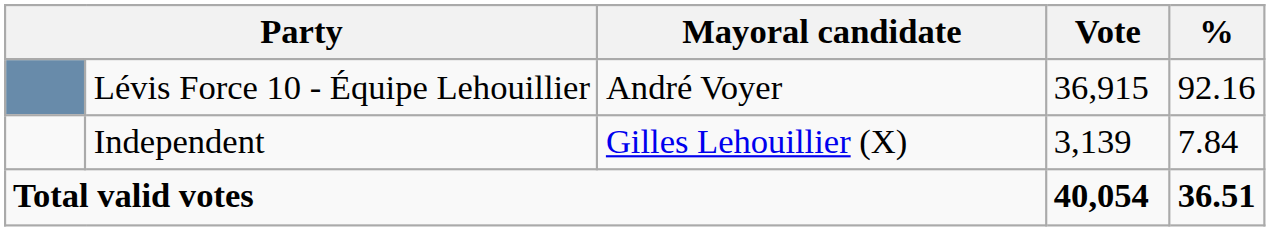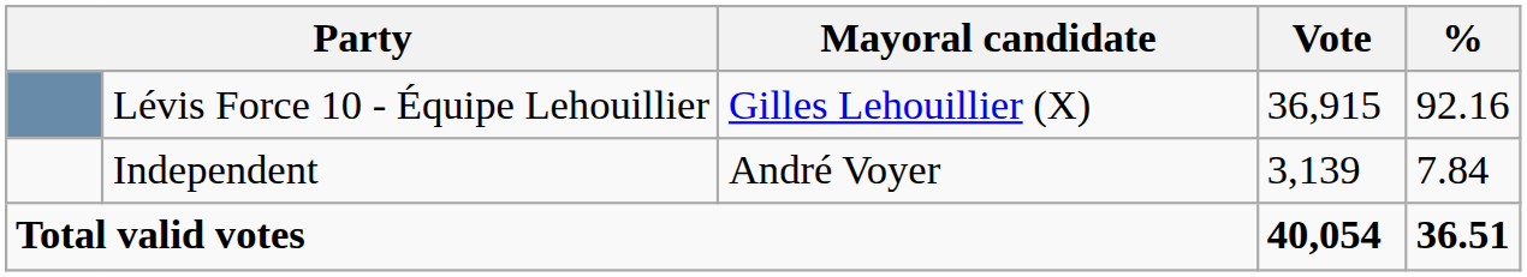Lévis Force 10 - Équipe Lehouillier | Mayoral candidate: André Voyer -> Gilles Lehouillier (X)
Independent | Mayoral candidate: Gilles Lehouillier (X) -> André Voyer
